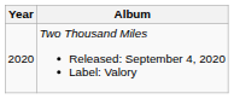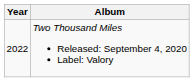Two Thousand Miles Released: September 4, 2020 Label: Valory | Year: 2020 -> 2022
